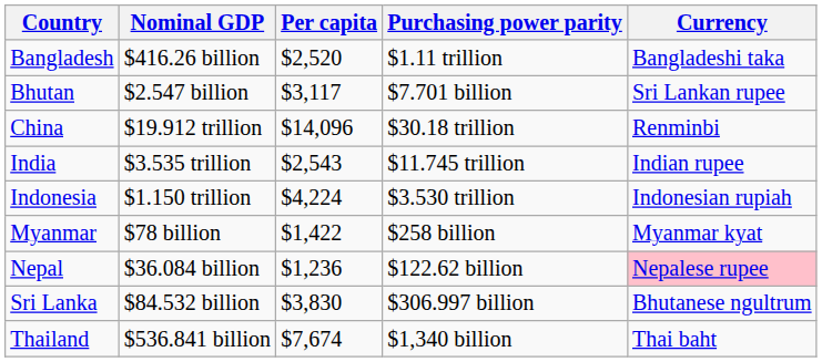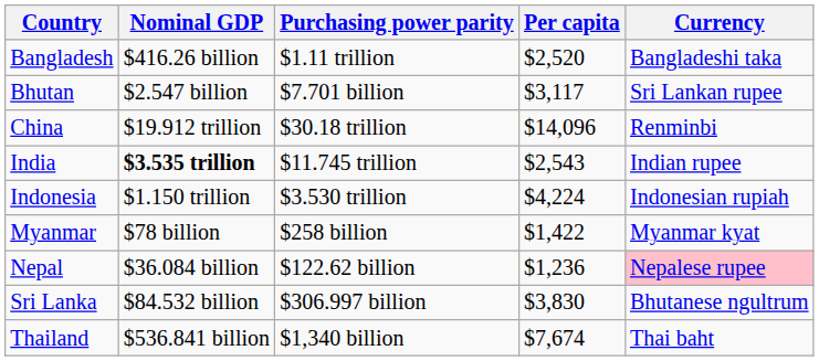columns swapped: Purchasing power parity <-> Per capita
India | Nominal GDP: normal -> bold
